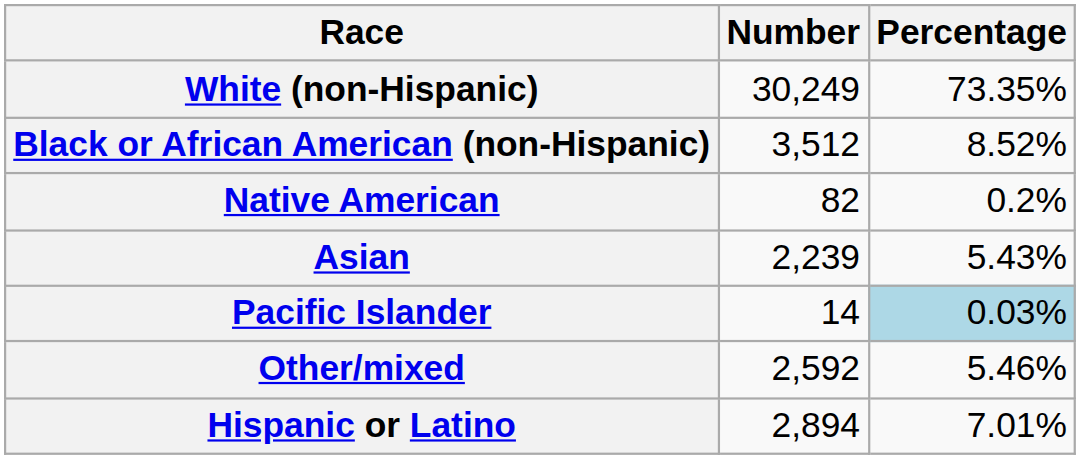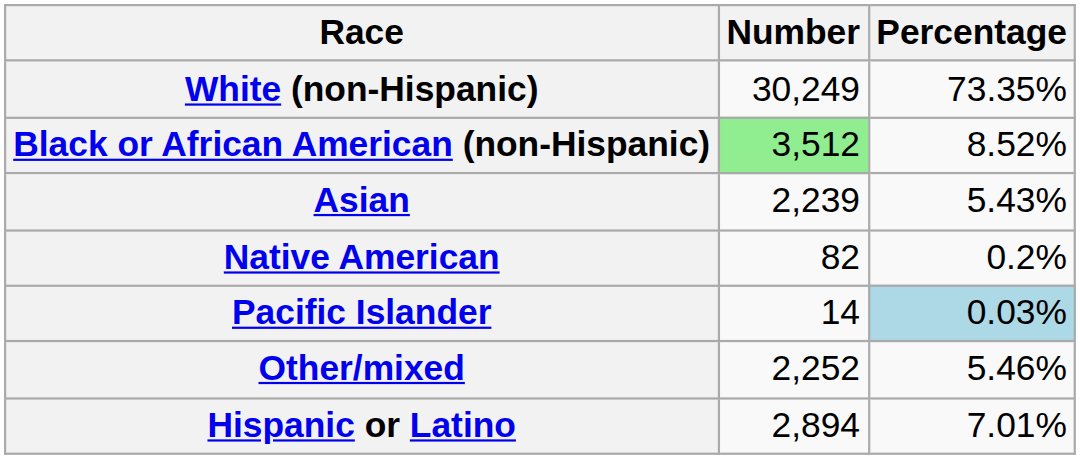Black or African American (non-Hispanic) | Number: no background -> lightgreen background
rows swapped: Native American <-> Asian
Other/mixed | Number: 2,592 -> 2,252
